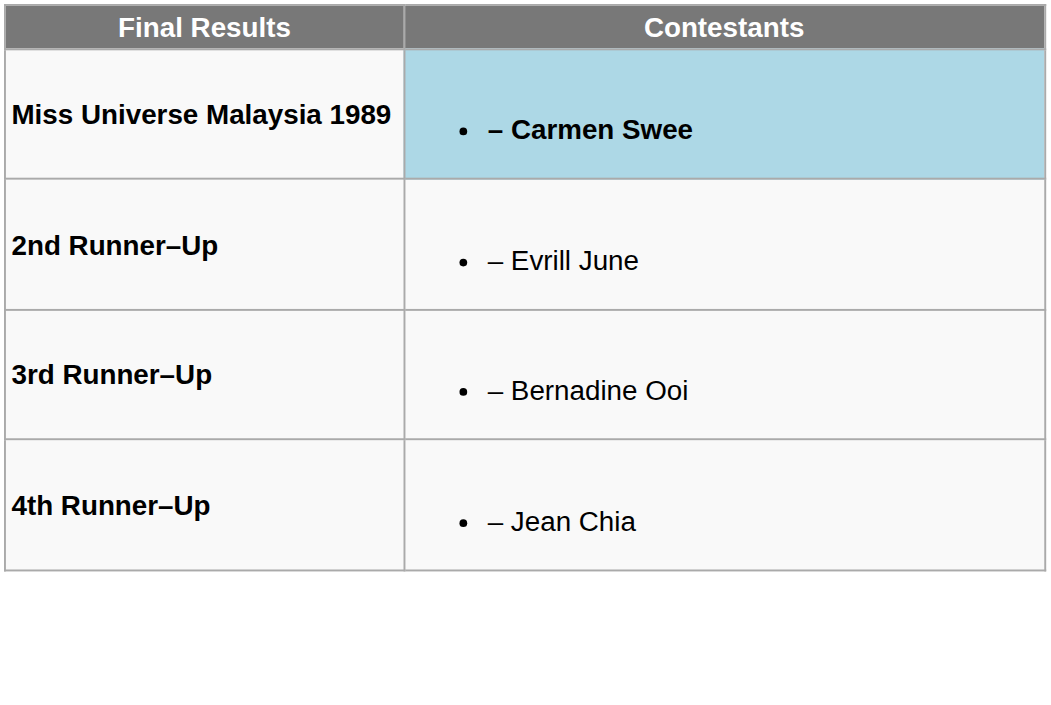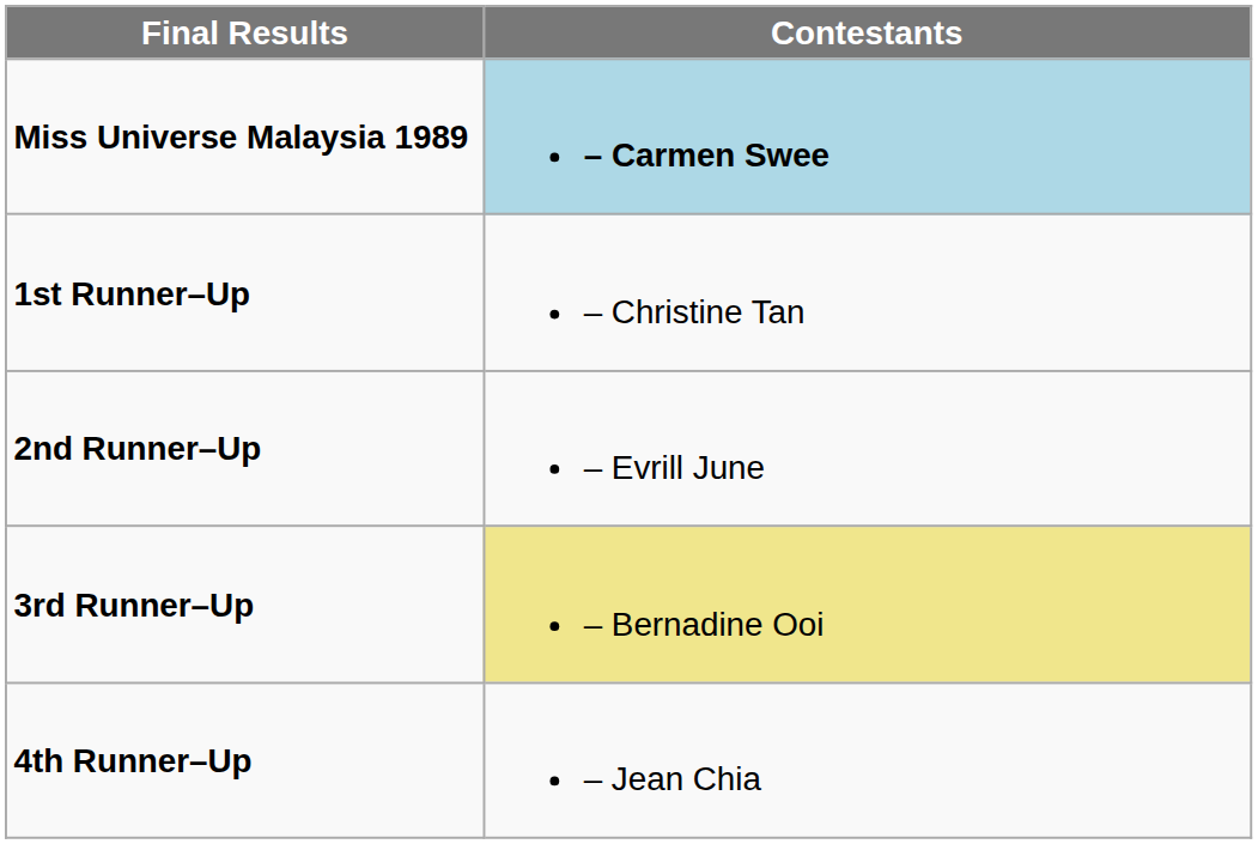+ row: 1st Runner–Up | – Christine Tan
3rd Runner–Up | Contestants: no background -> khaki background
